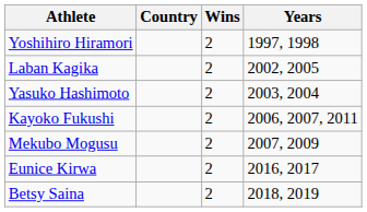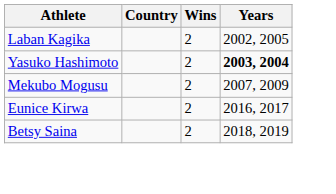- row: Yoshihiro Hiramori | 2 | 1997, 1998
Yasuko Hashimoto | Years: normal -> bold
- row: Kayoko Fukushi | 2 | 2006, 2007, 2011
